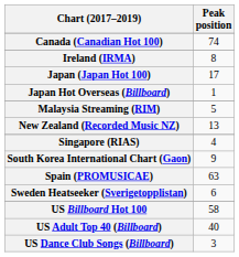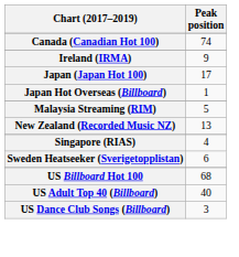Ireland (IRMA) | Peak position: 8 -> 9
- row: South Korea International Chart (Gaon) | 9
- row: Spain (PROMUSICAE) | 63
US Billboard Hot 100 | Peak position: 58 -> 68
